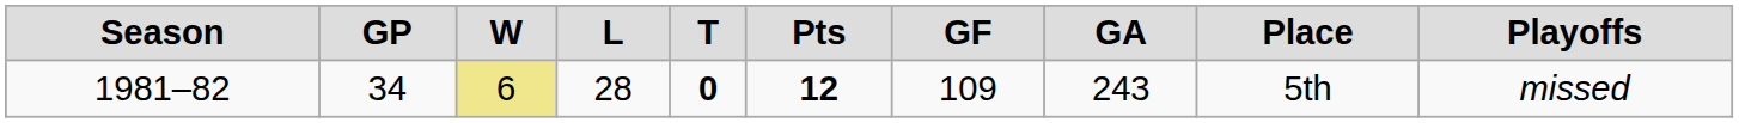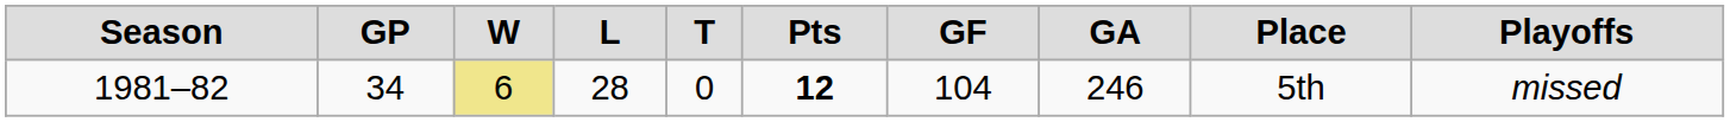1981–82 | column 5: bold -> normal
1981–82 | column 7: 109 -> 104
1981–82 | column 8: 243 -> 246
